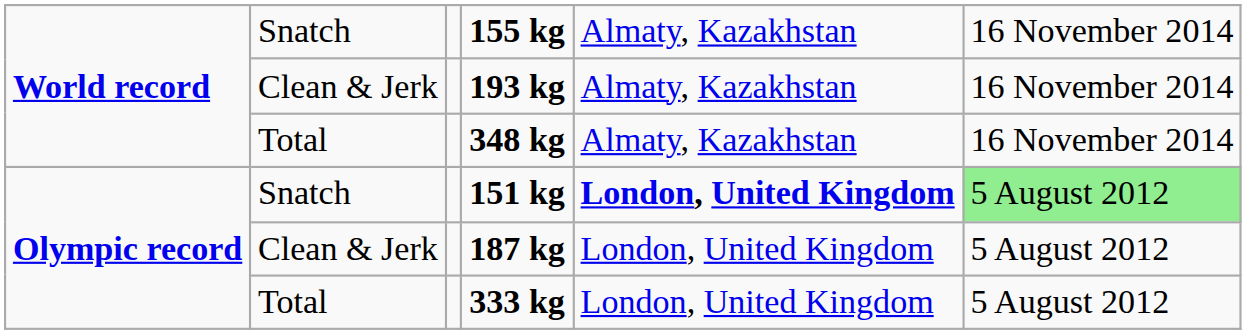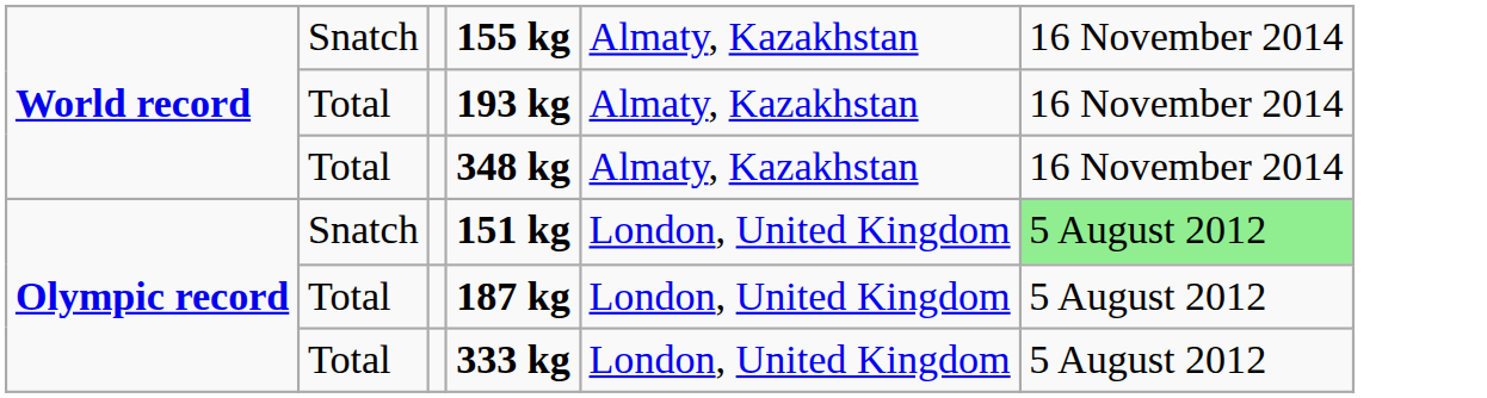193 kg | column 2: Clean & Jerk -> Total
151 kg | column 5: bold -> normal
187 kg | column 2: Clean & Jerk -> Total
